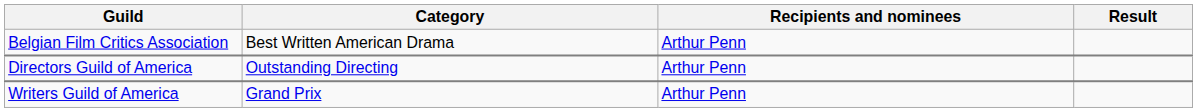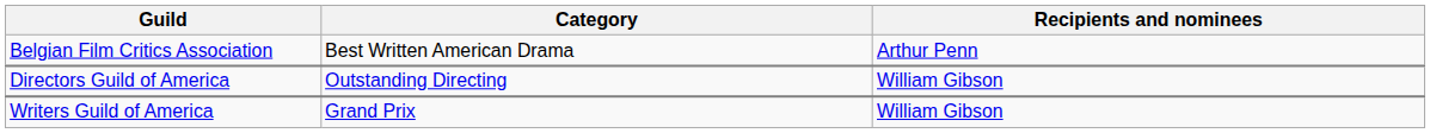- column: Result
Directors Guild of America | Recipients and nominees: Arthur Penn -> William Gibson
Writers Guild of America | Recipients and nominees: Arthur Penn -> William Gibson
